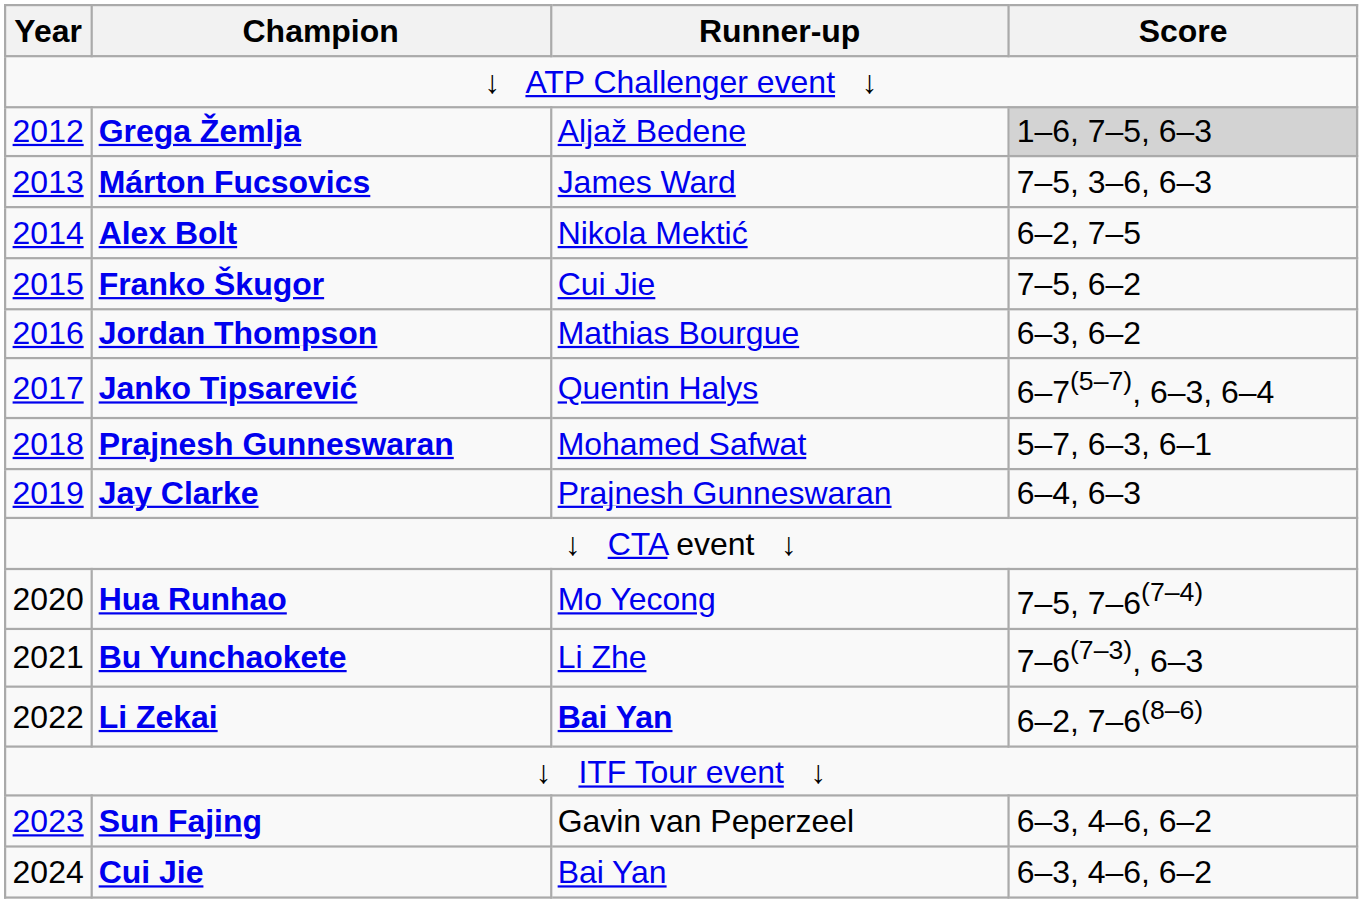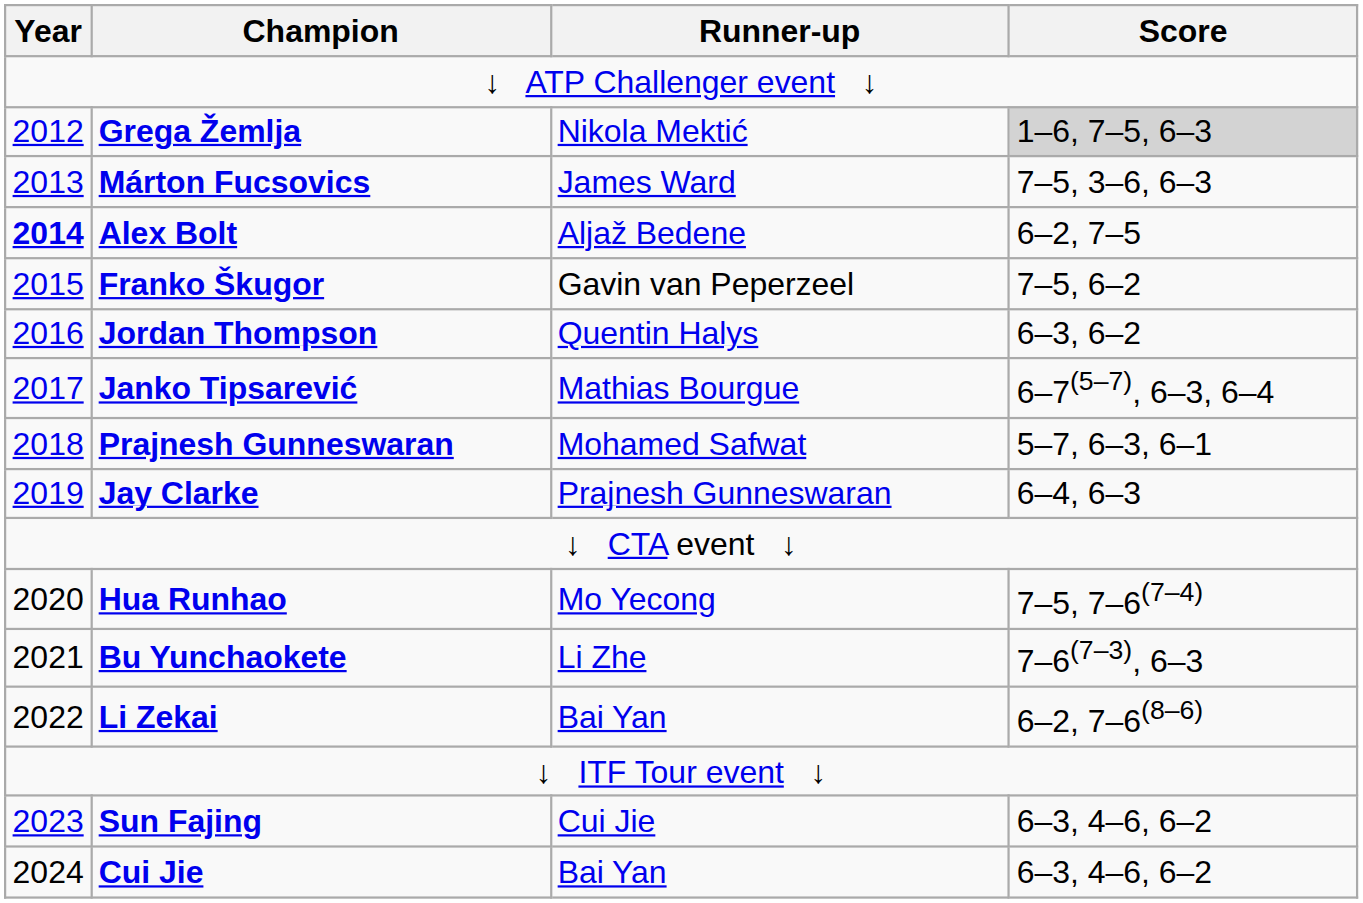Grega Žemlja | Runner-up: Aljaž Bedene -> Nikola Mektić
Alex Bolt | Year: normal -> bold
Alex Bolt | Runner-up: Nikola Mektić -> Aljaž Bedene
Franko Škugor | Runner-up: Cui Jie -> Gavin van Peperzeel
Jordan Thompson | Runner-up: Mathias Bourgue -> Quentin Halys
Janko Tipsarević | Runner-up: Quentin Halys -> Mathias Bourgue
Li Zekai | Runner-up: bold -> normal
Sun Fajing | Runner-up: Gavin van Peperzeel -> Cui Jie
